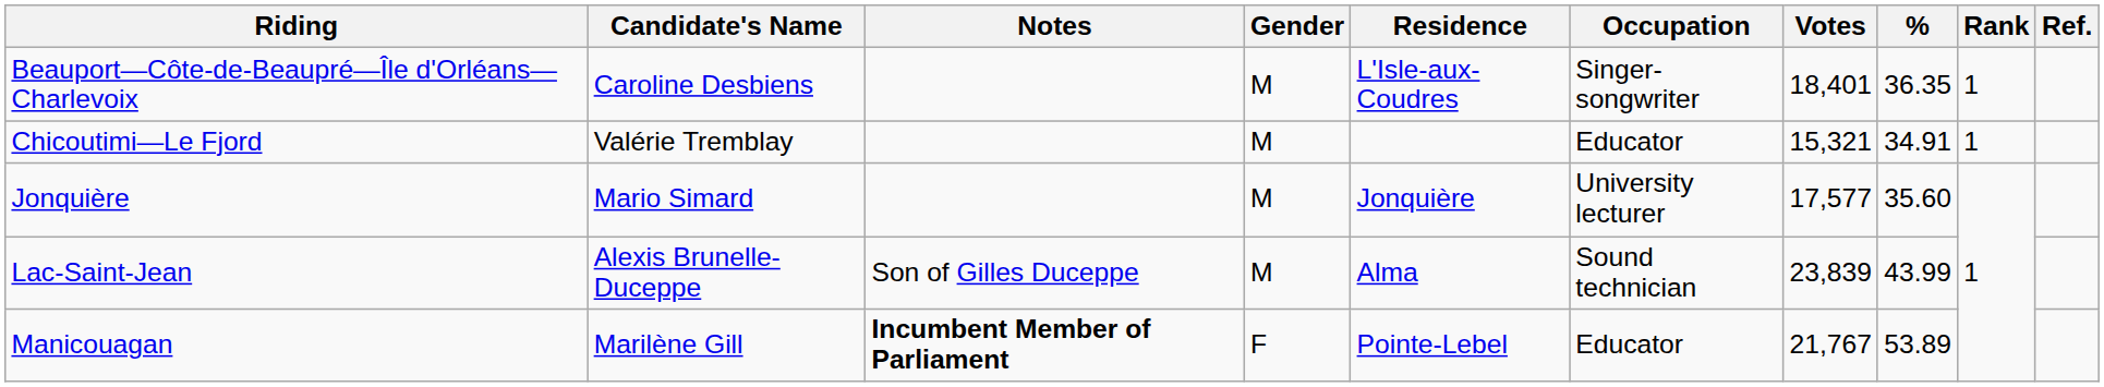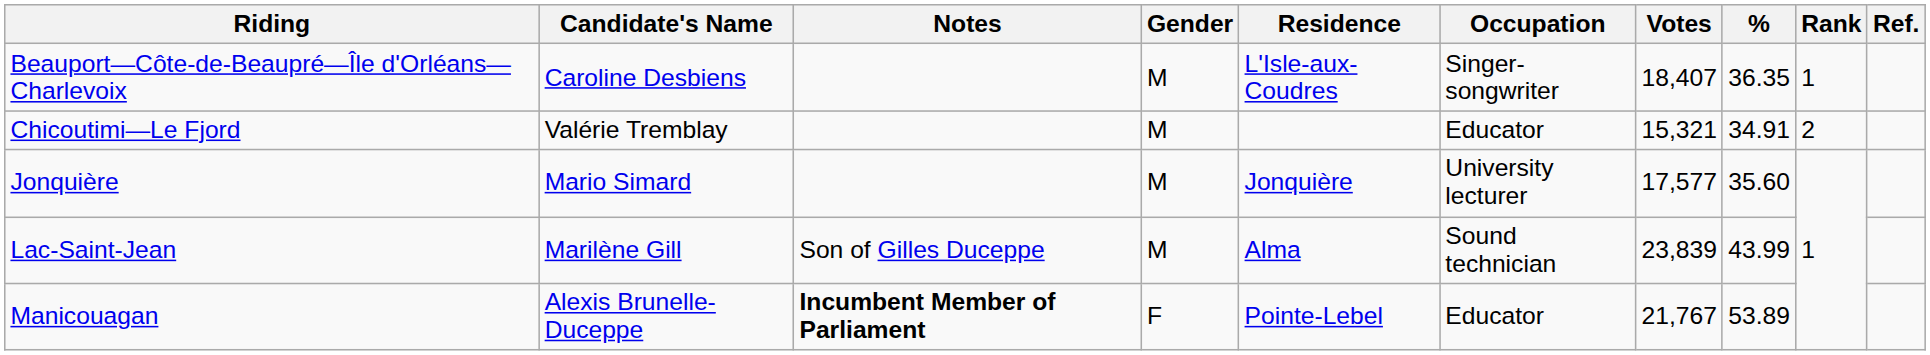Beauport—Côte-de-Beaupré—Île d'Orléans—Charlevoix | Votes: 18,401 -> 18,407
Chicoutimi—Le Fjord | Rank: 1 -> 2
Lac-Saint-Jean | Candidate's Name: Alexis Brunelle-Duceppe -> Marilène Gill
Manicouagan | Candidate's Name: Marilène Gill -> Alexis Brunelle-Duceppe
